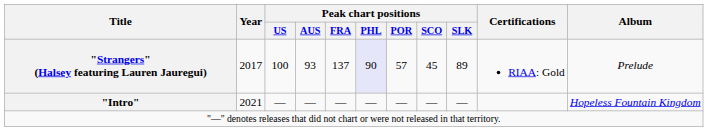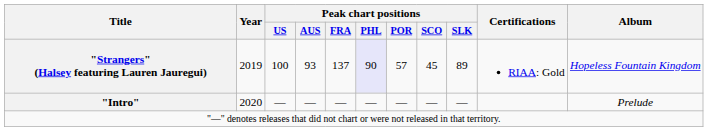"Strangers" (Halsey featuring Lauren Jauregui) | Year: 2017 -> 2019
"Strangers" (Halsey featuring Lauren Jauregui) | Album: Prelude -> Hopeless Fountain Kingdom
"Intro" | Year: 2021 -> 2020
"Intro" | Album: Hopeless Fountain Kingdom -> Prelude
